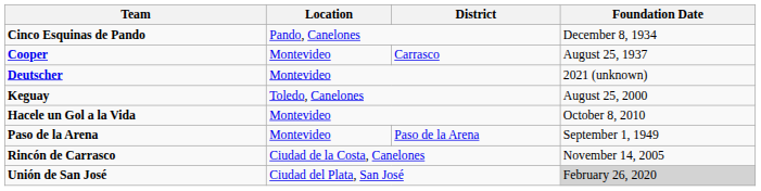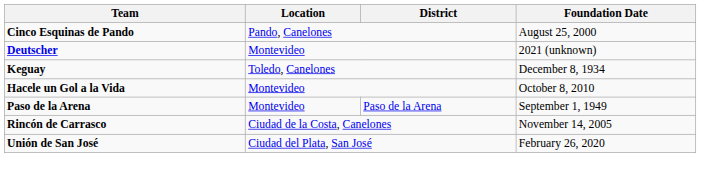Cinco Esquinas de Pando | Foundation Date: December 8, 1934 -> August 25, 2000
- row: Cooper | Montevideo | Carrasco | August 25, 1937
Keguay | Foundation Date: August 25, 2000 -> December 8, 1934
Unión de San José | Foundation Date: lightgrey background -> no background
